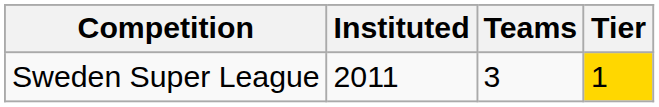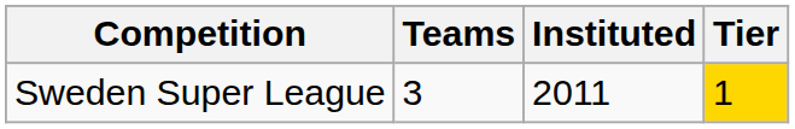columns swapped: Teams <-> Instituted
